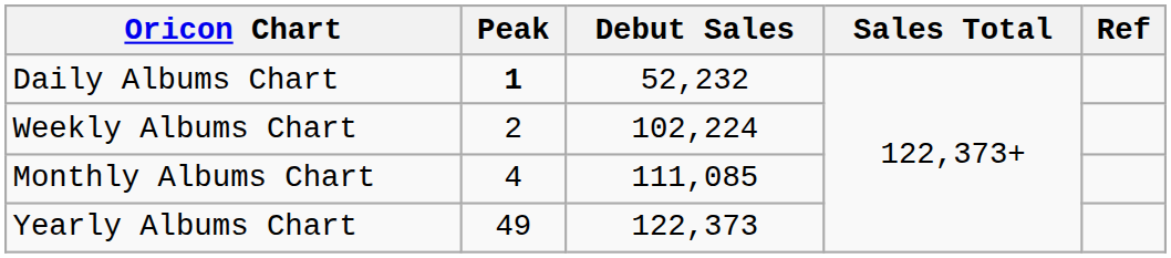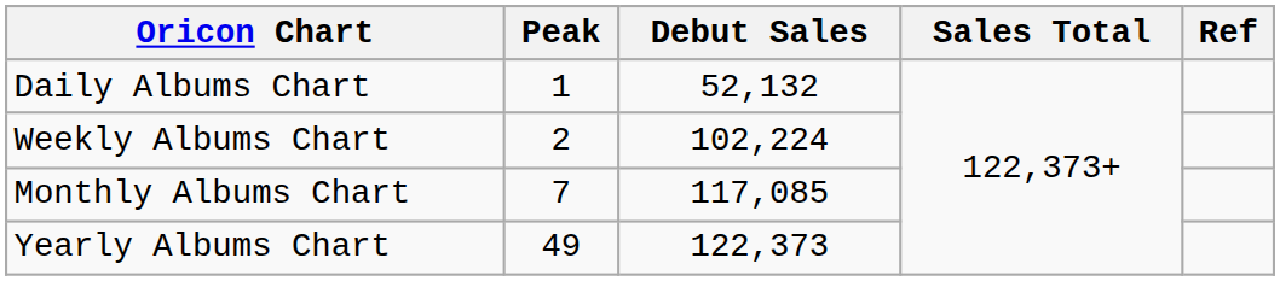Daily Albums Chart | Peak: bold -> normal
Daily Albums Chart | Debut Sales: 52,232 -> 52,132
Monthly Albums Chart | Peak: 4 -> 7
Monthly Albums Chart | Debut Sales: 111,085 -> 117,085
